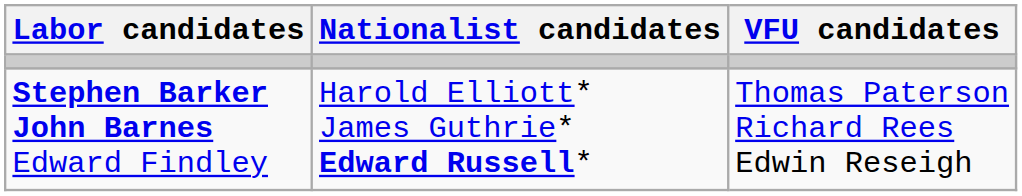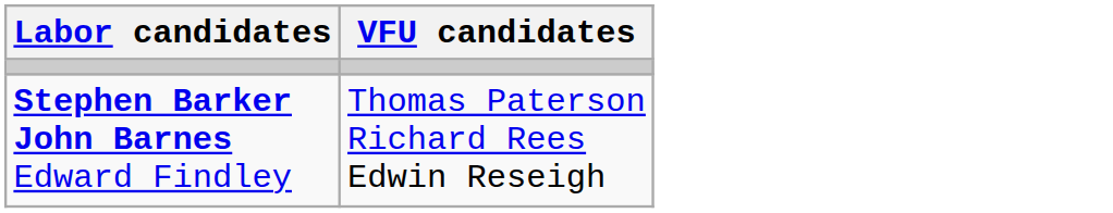- column: Nationalist candidates | Harold Elliott* James Guthrie* Edward Russell*
